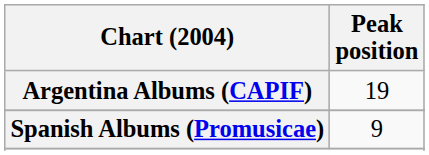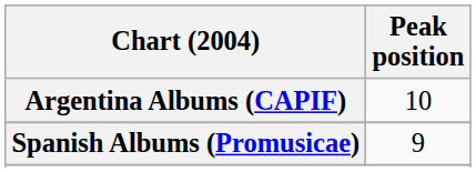Argentina Albums (CAPIF) | Peak position: 19 -> 10
